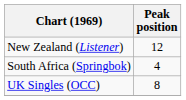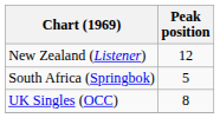South Africa (Springbok) | Peak position: 4 -> 5
